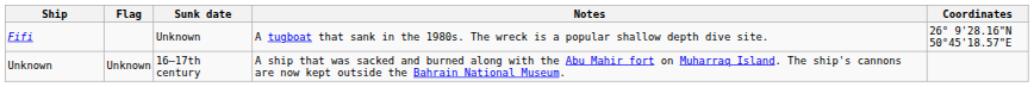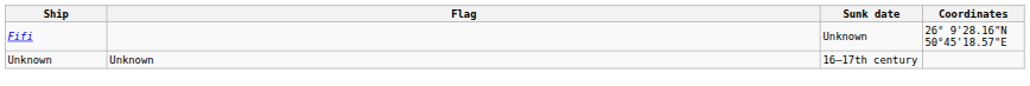- column: Notes | A tugboat that sank in the 1980s. The wreck is a popular shallow depth dive site. | A ship that was sacked and burned along with the Abu Mahir fort on Muharraq Island. The ship's cannons are now kept outside the Bahrain National Museum.
